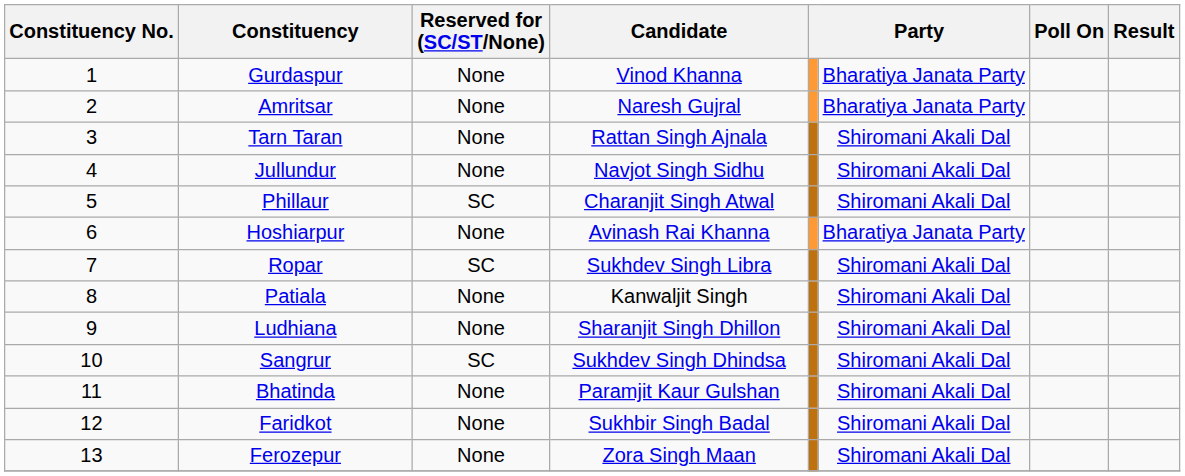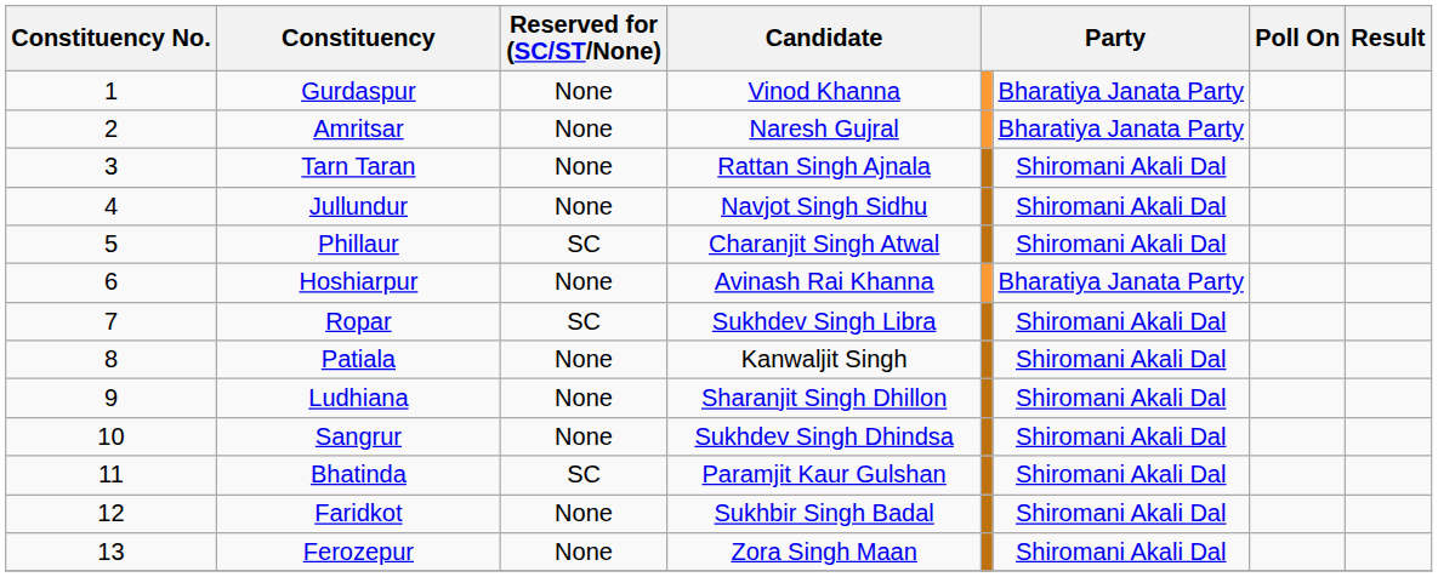Sangrur | Reserved for (SC/ST/None): SC -> None
Bhatinda | Reserved for (SC/ST/None): None -> SC
